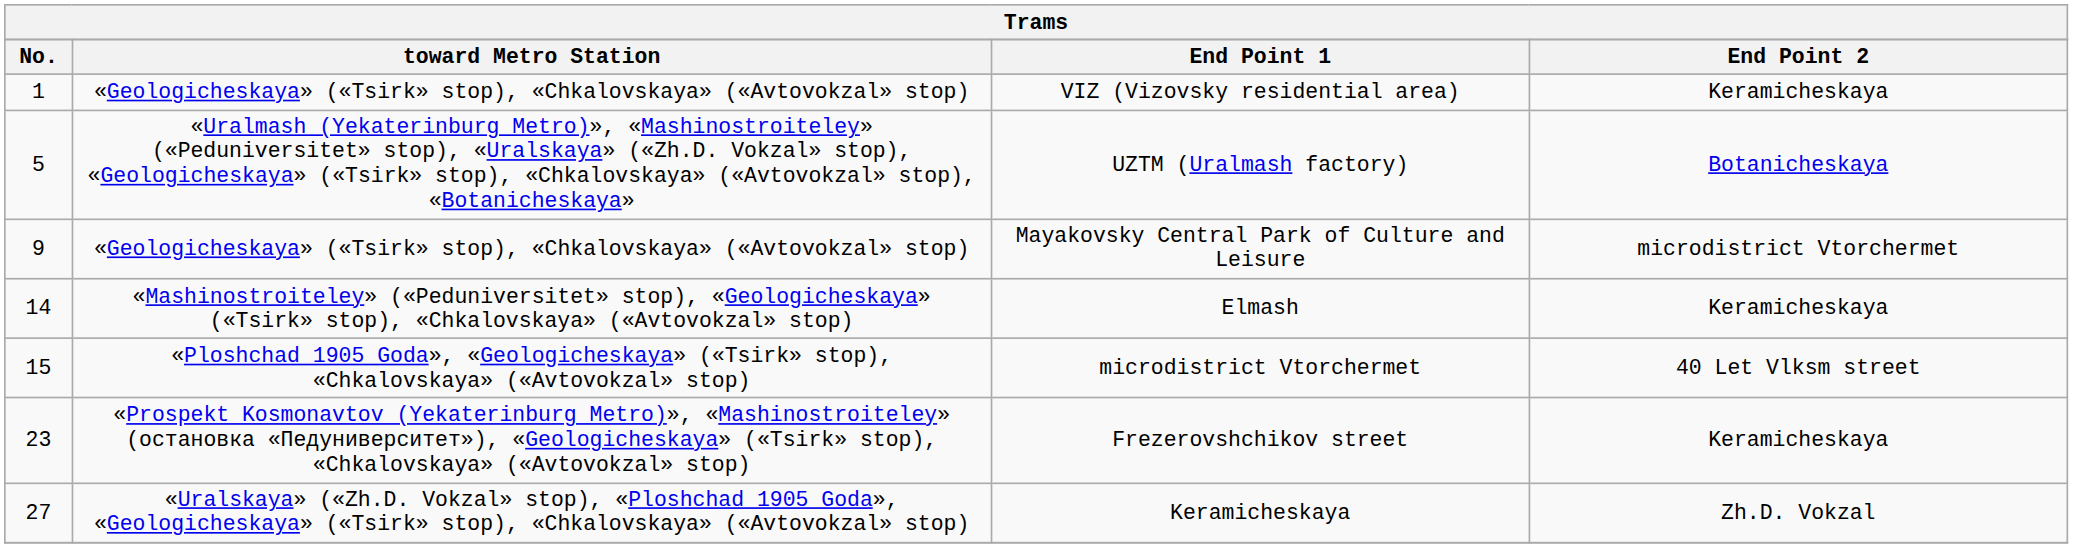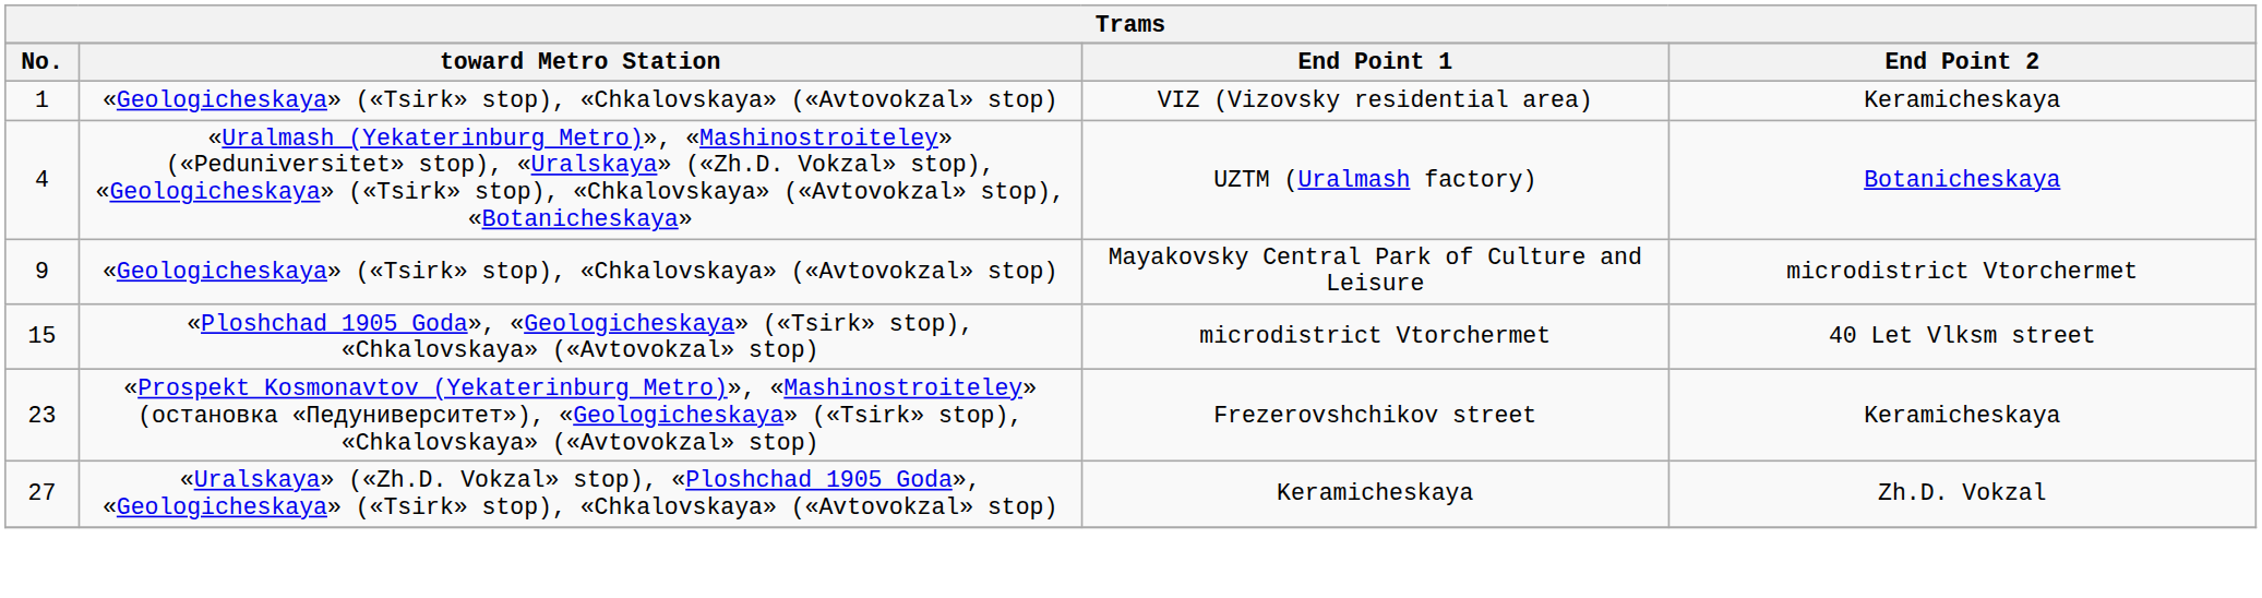UZTM (Uralmash factory) | No.: 5 -> 4
- row: 14 | «Mashinostroiteley» («Peduniversitet» stop), «Geologicheskaya» («Tsirk» stop), «Chkalovskaya» («Avtovokzal» stop) | Elmash | Keramicheskaya
